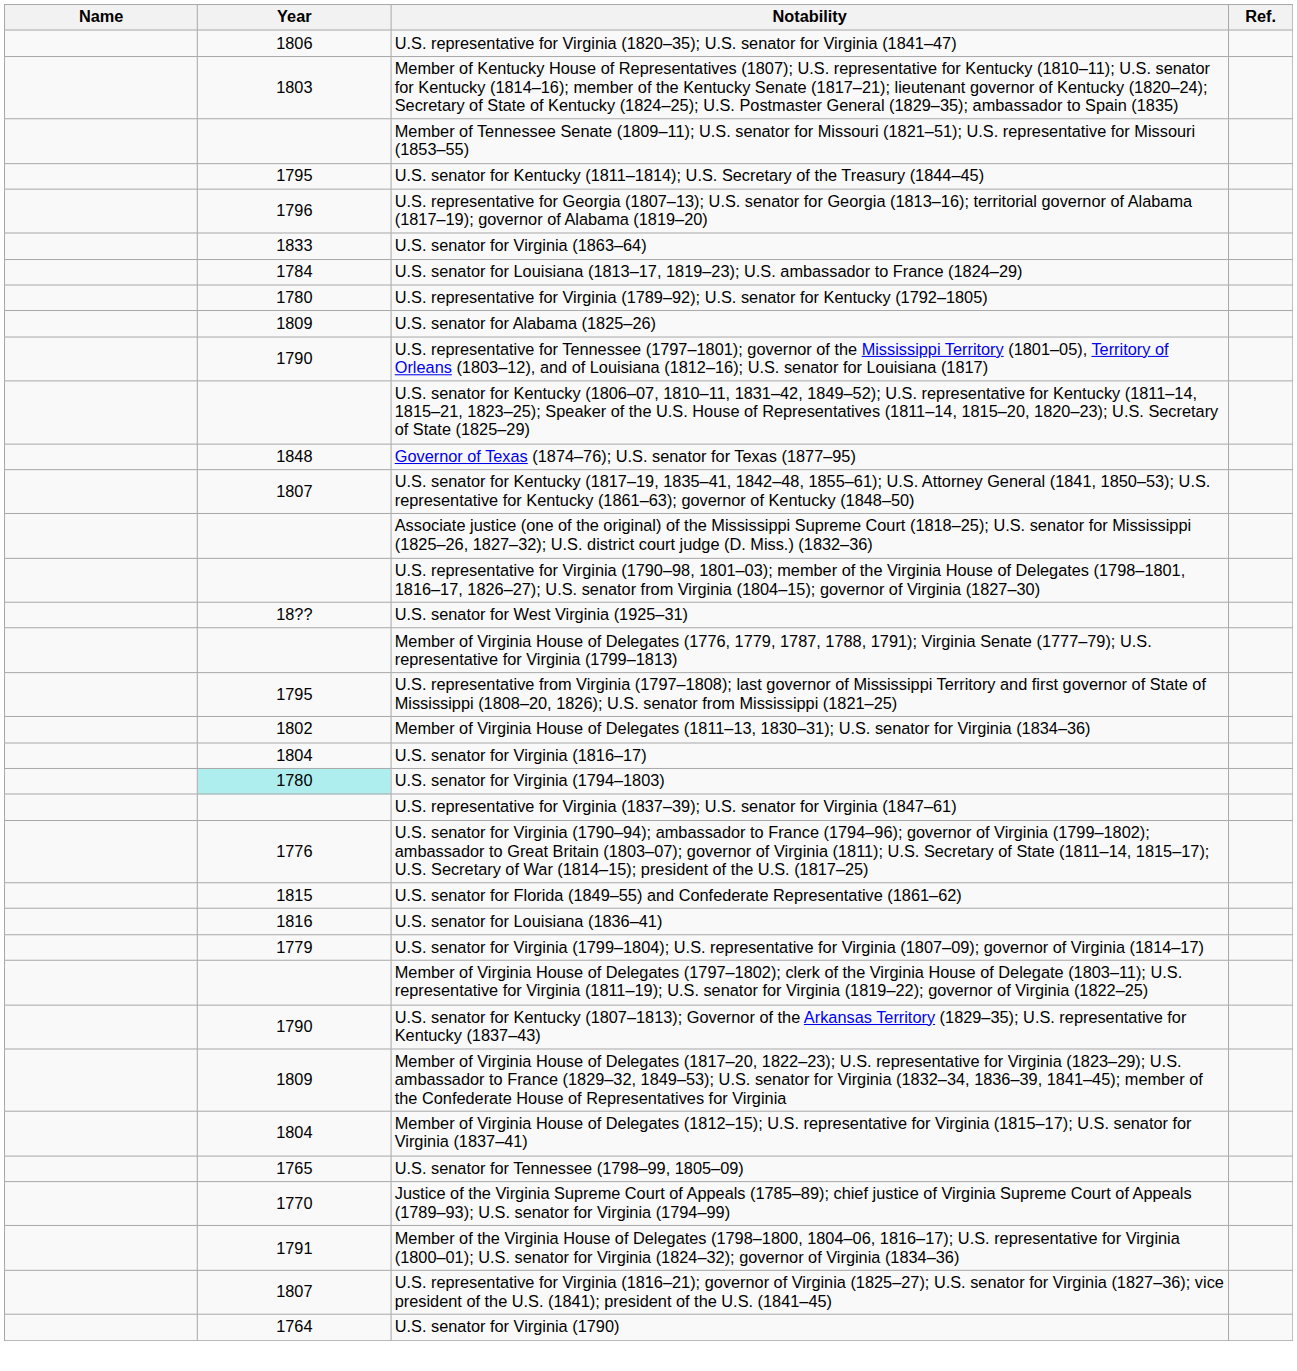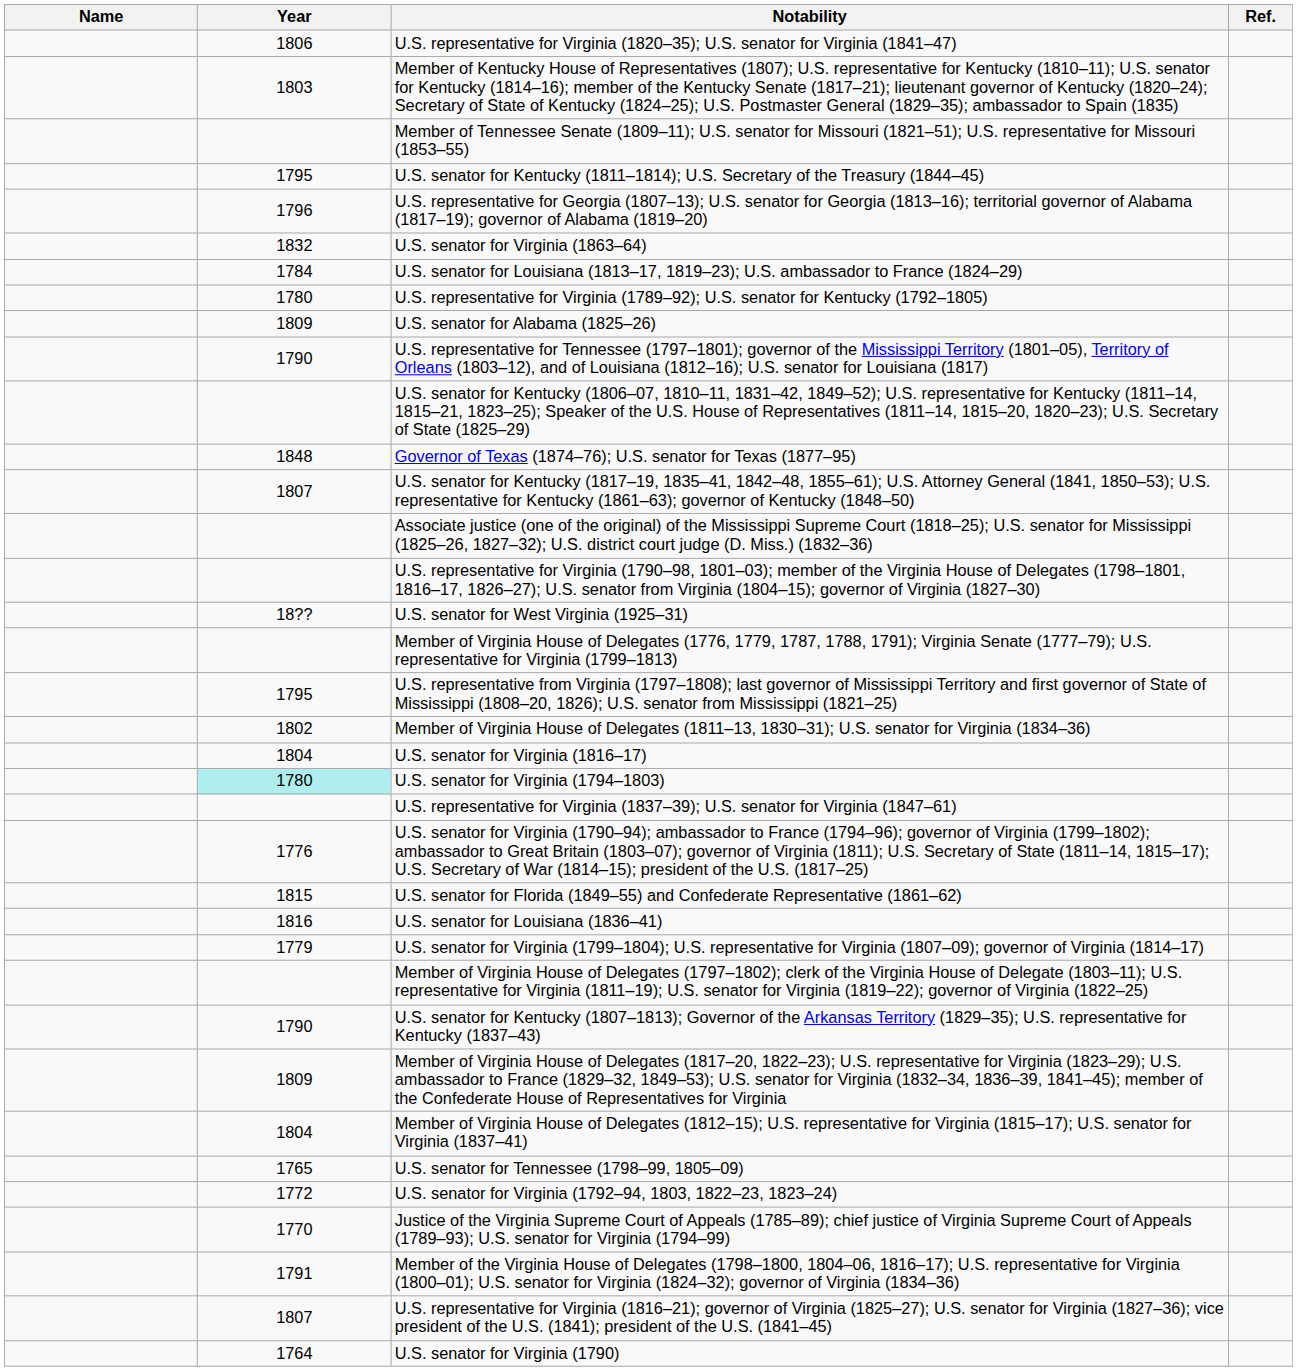U.S. senator for Virginia (1863–64) | Year: 1833 -> 1832
+ row: 1772 | U.S. senator for Virginia (1792–94, 1803, 1822–23, 1823–24)
